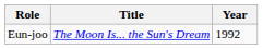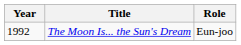columns swapped: Year <-> Role
